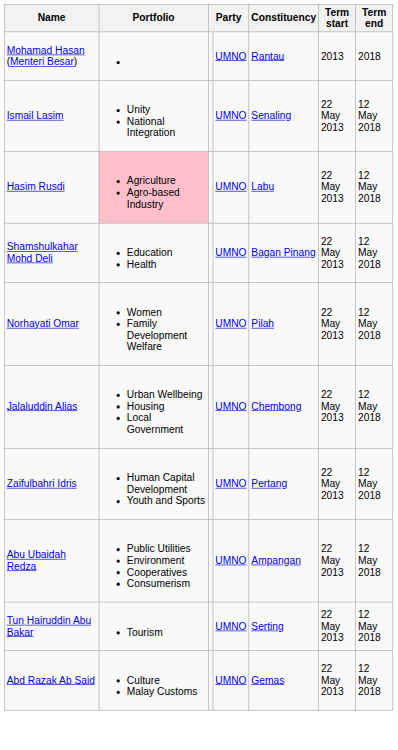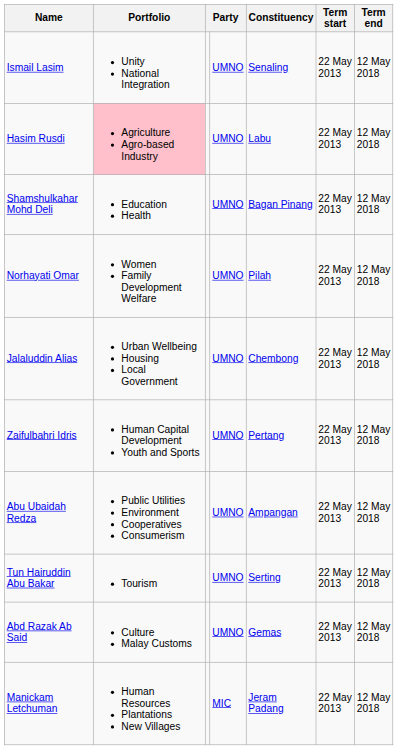- row: Mohamad Hasan (Menteri Besar) | UMNO | Rantau | 2013 | 2018
+ row: Manickam Letchuman | Human Resources Plantations New Villages | MIC | Jeram Padang | 22 May 2013 | 12 May 2018
